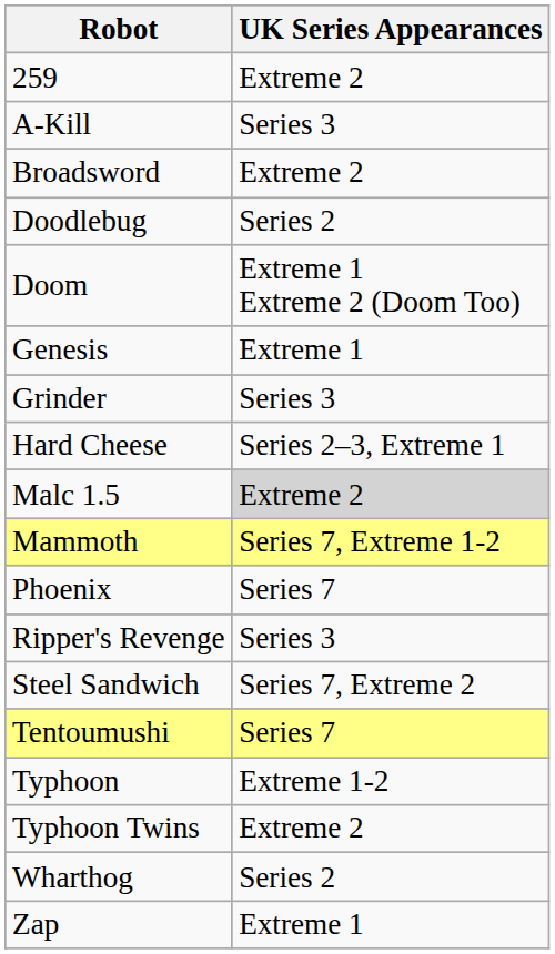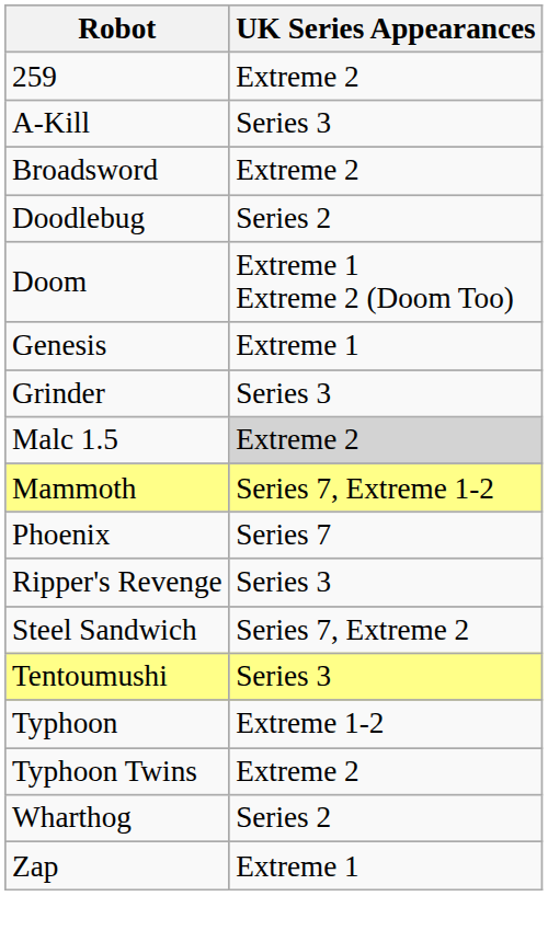- row: Hard Cheese | Series 2–3, Extreme 1
Tentoumushi | UK Series Appearances: Series 7 -> Series 3
